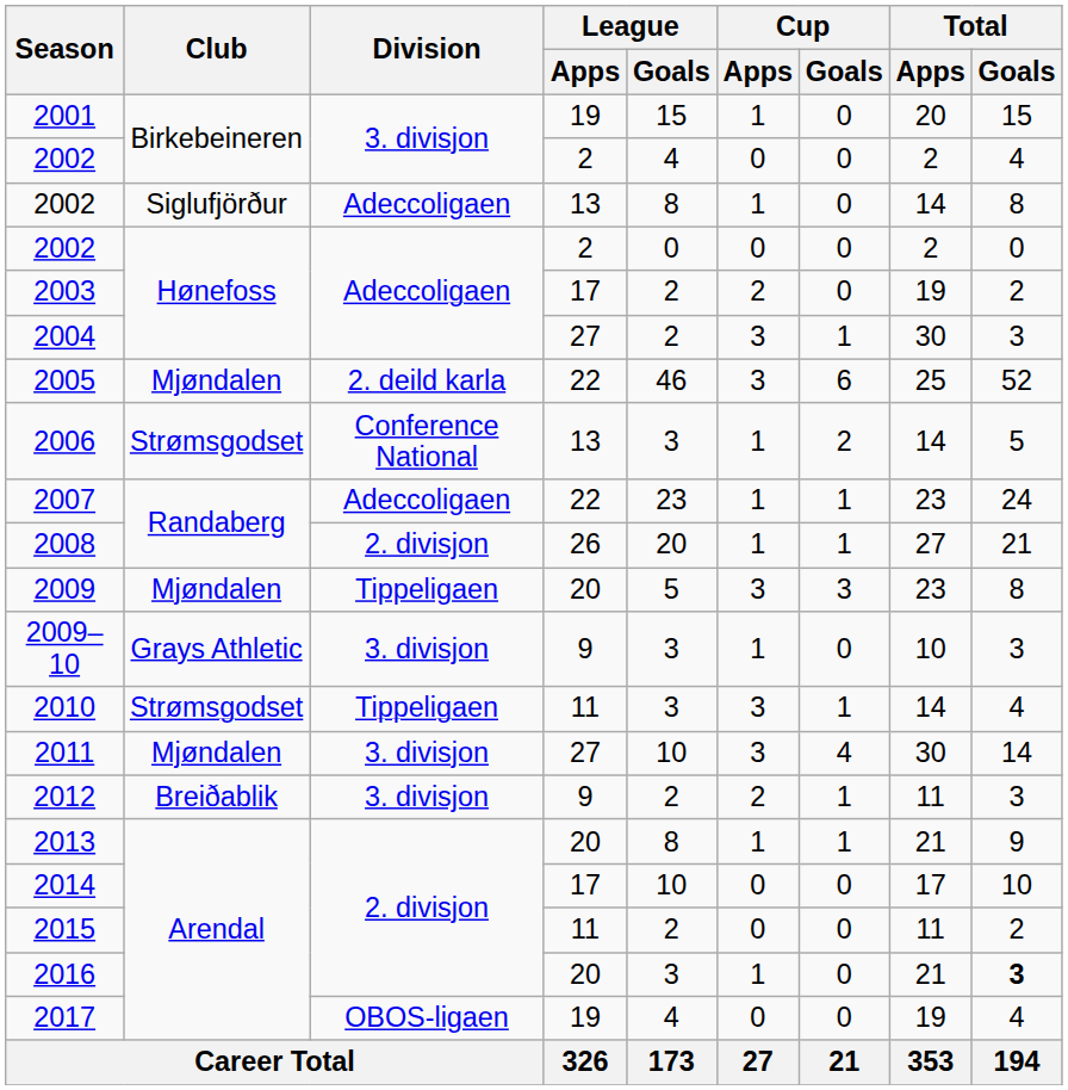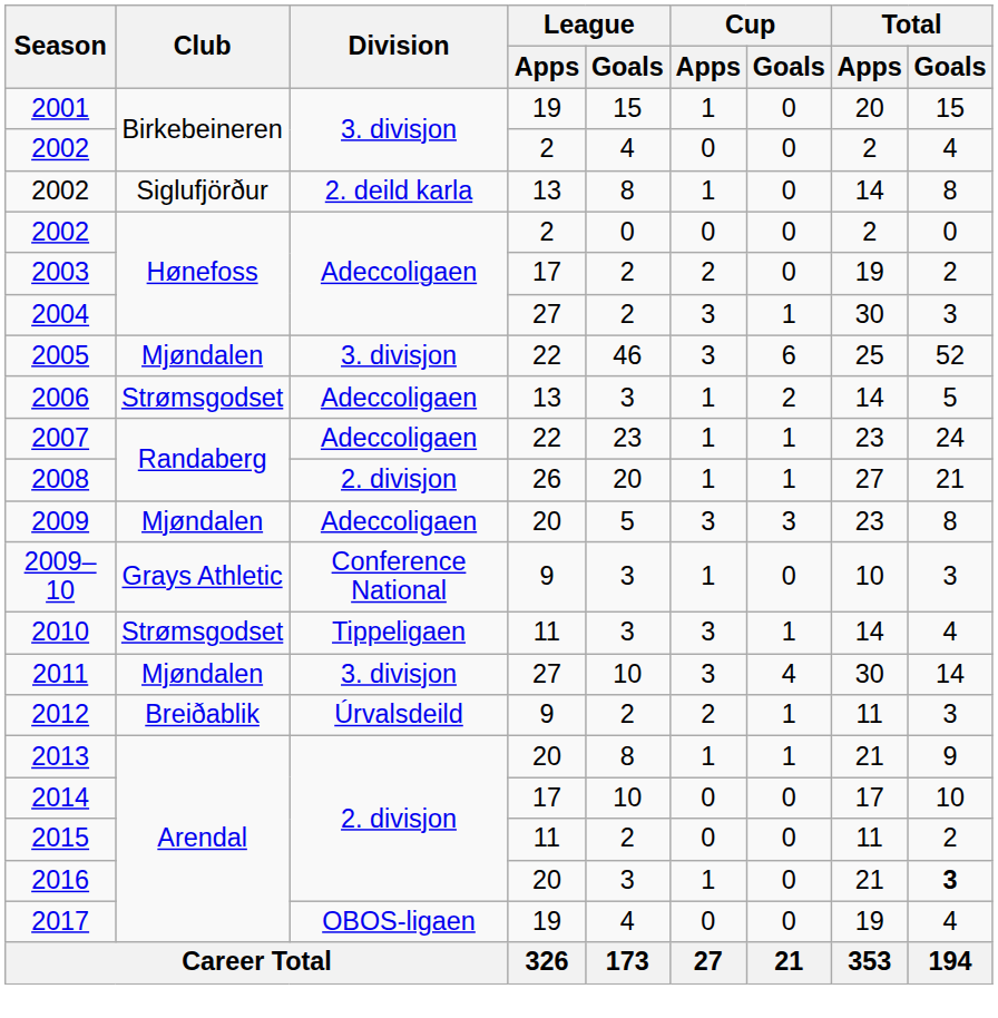2002 / Siglufjörður | Division: Adeccoligaen -> 2. deild karla
2005 | Division: 2. deild karla -> 3. divisjon
2006 | Division: Conference National -> Adeccoligaen
2009 | Division: Tippeligaen -> Adeccoligaen
2009–10 | Division: 3. divisjon -> Conference National
2012 | Division: 3. divisjon -> Úrvalsdeild
